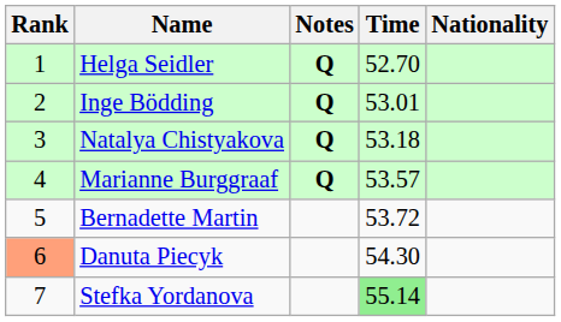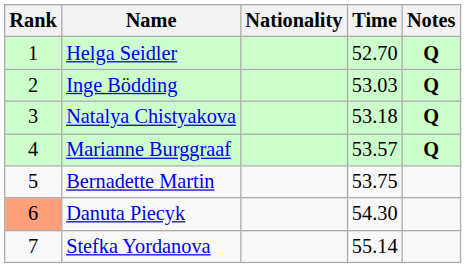columns swapped: Nationality <-> Notes
Inge Bödding | Time: 53.01 -> 53.03
Bernadette Martin | Time: 53.72 -> 53.75
Stefka Yordanova | Time: lightgreen background -> no background
